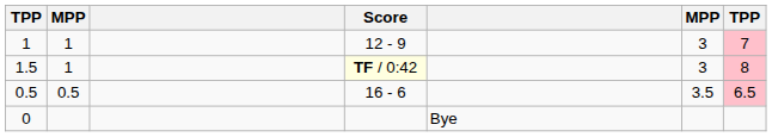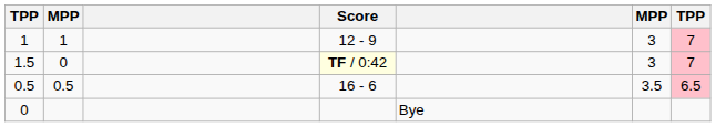1.5 | column 2: 1 -> 0
1.5 | column 7: 8 -> 7
